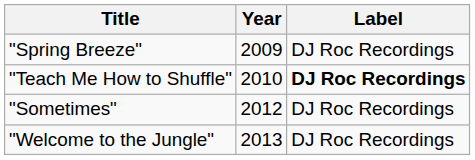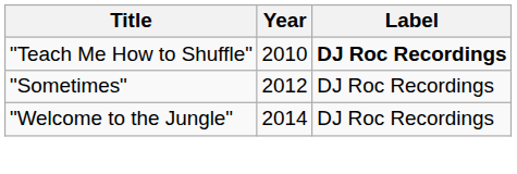- row: "Spring Breeze" | 2009 | DJ Roc Recordings
"Welcome to the Jungle" | Year: 2013 -> 2014
